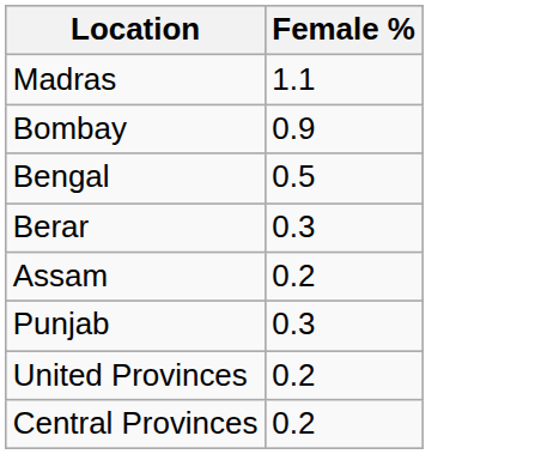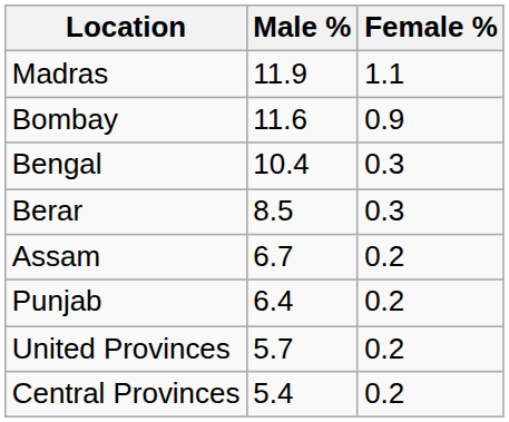+ column: Male % | 11.9 | 11.6 | 10.4 | 8.5 | 6.7 | 6.4 | 5.7 | 5.4
Bengal | Female %: 0.5 -> 0.3
Punjab | Female %: 0.3 -> 0.2
